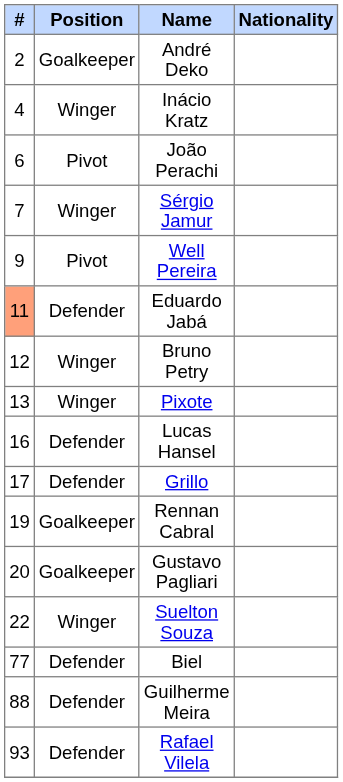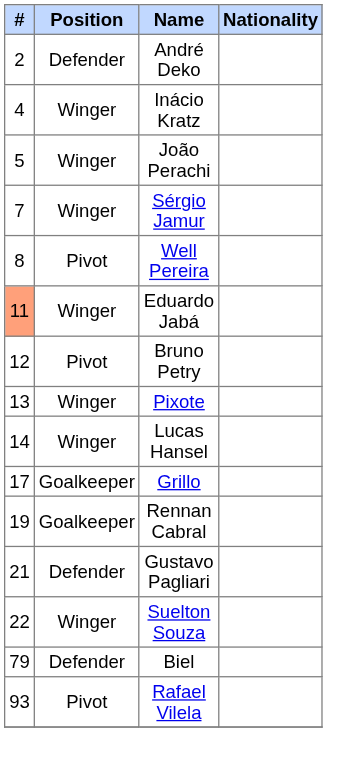André Deko | Position: Goalkeeper -> Defender
João Perachi | #: 6 -> 5
João Perachi | Position: Pivot -> Winger
Well Pereira | #: 9 -> 8
Eduardo Jabá | Position: Defender -> Winger
Bruno Petry | Position: Winger -> Pivot
Lucas Hansel | #: 16 -> 14
Lucas Hansel | Position: Defender -> Winger
Grillo | Position: Defender -> Goalkeeper
Gustavo Pagliari | #: 20 -> 21
Gustavo Pagliari | Position: Goalkeeper -> Defender
Biel | #: 77 -> 79
- row: 88 | Defender | Guilherme Meira
Rafael Vilela | Position: Defender -> Pivot
